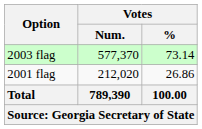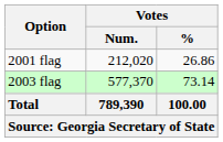rows swapped: 2003 flag <-> 2001 flag
